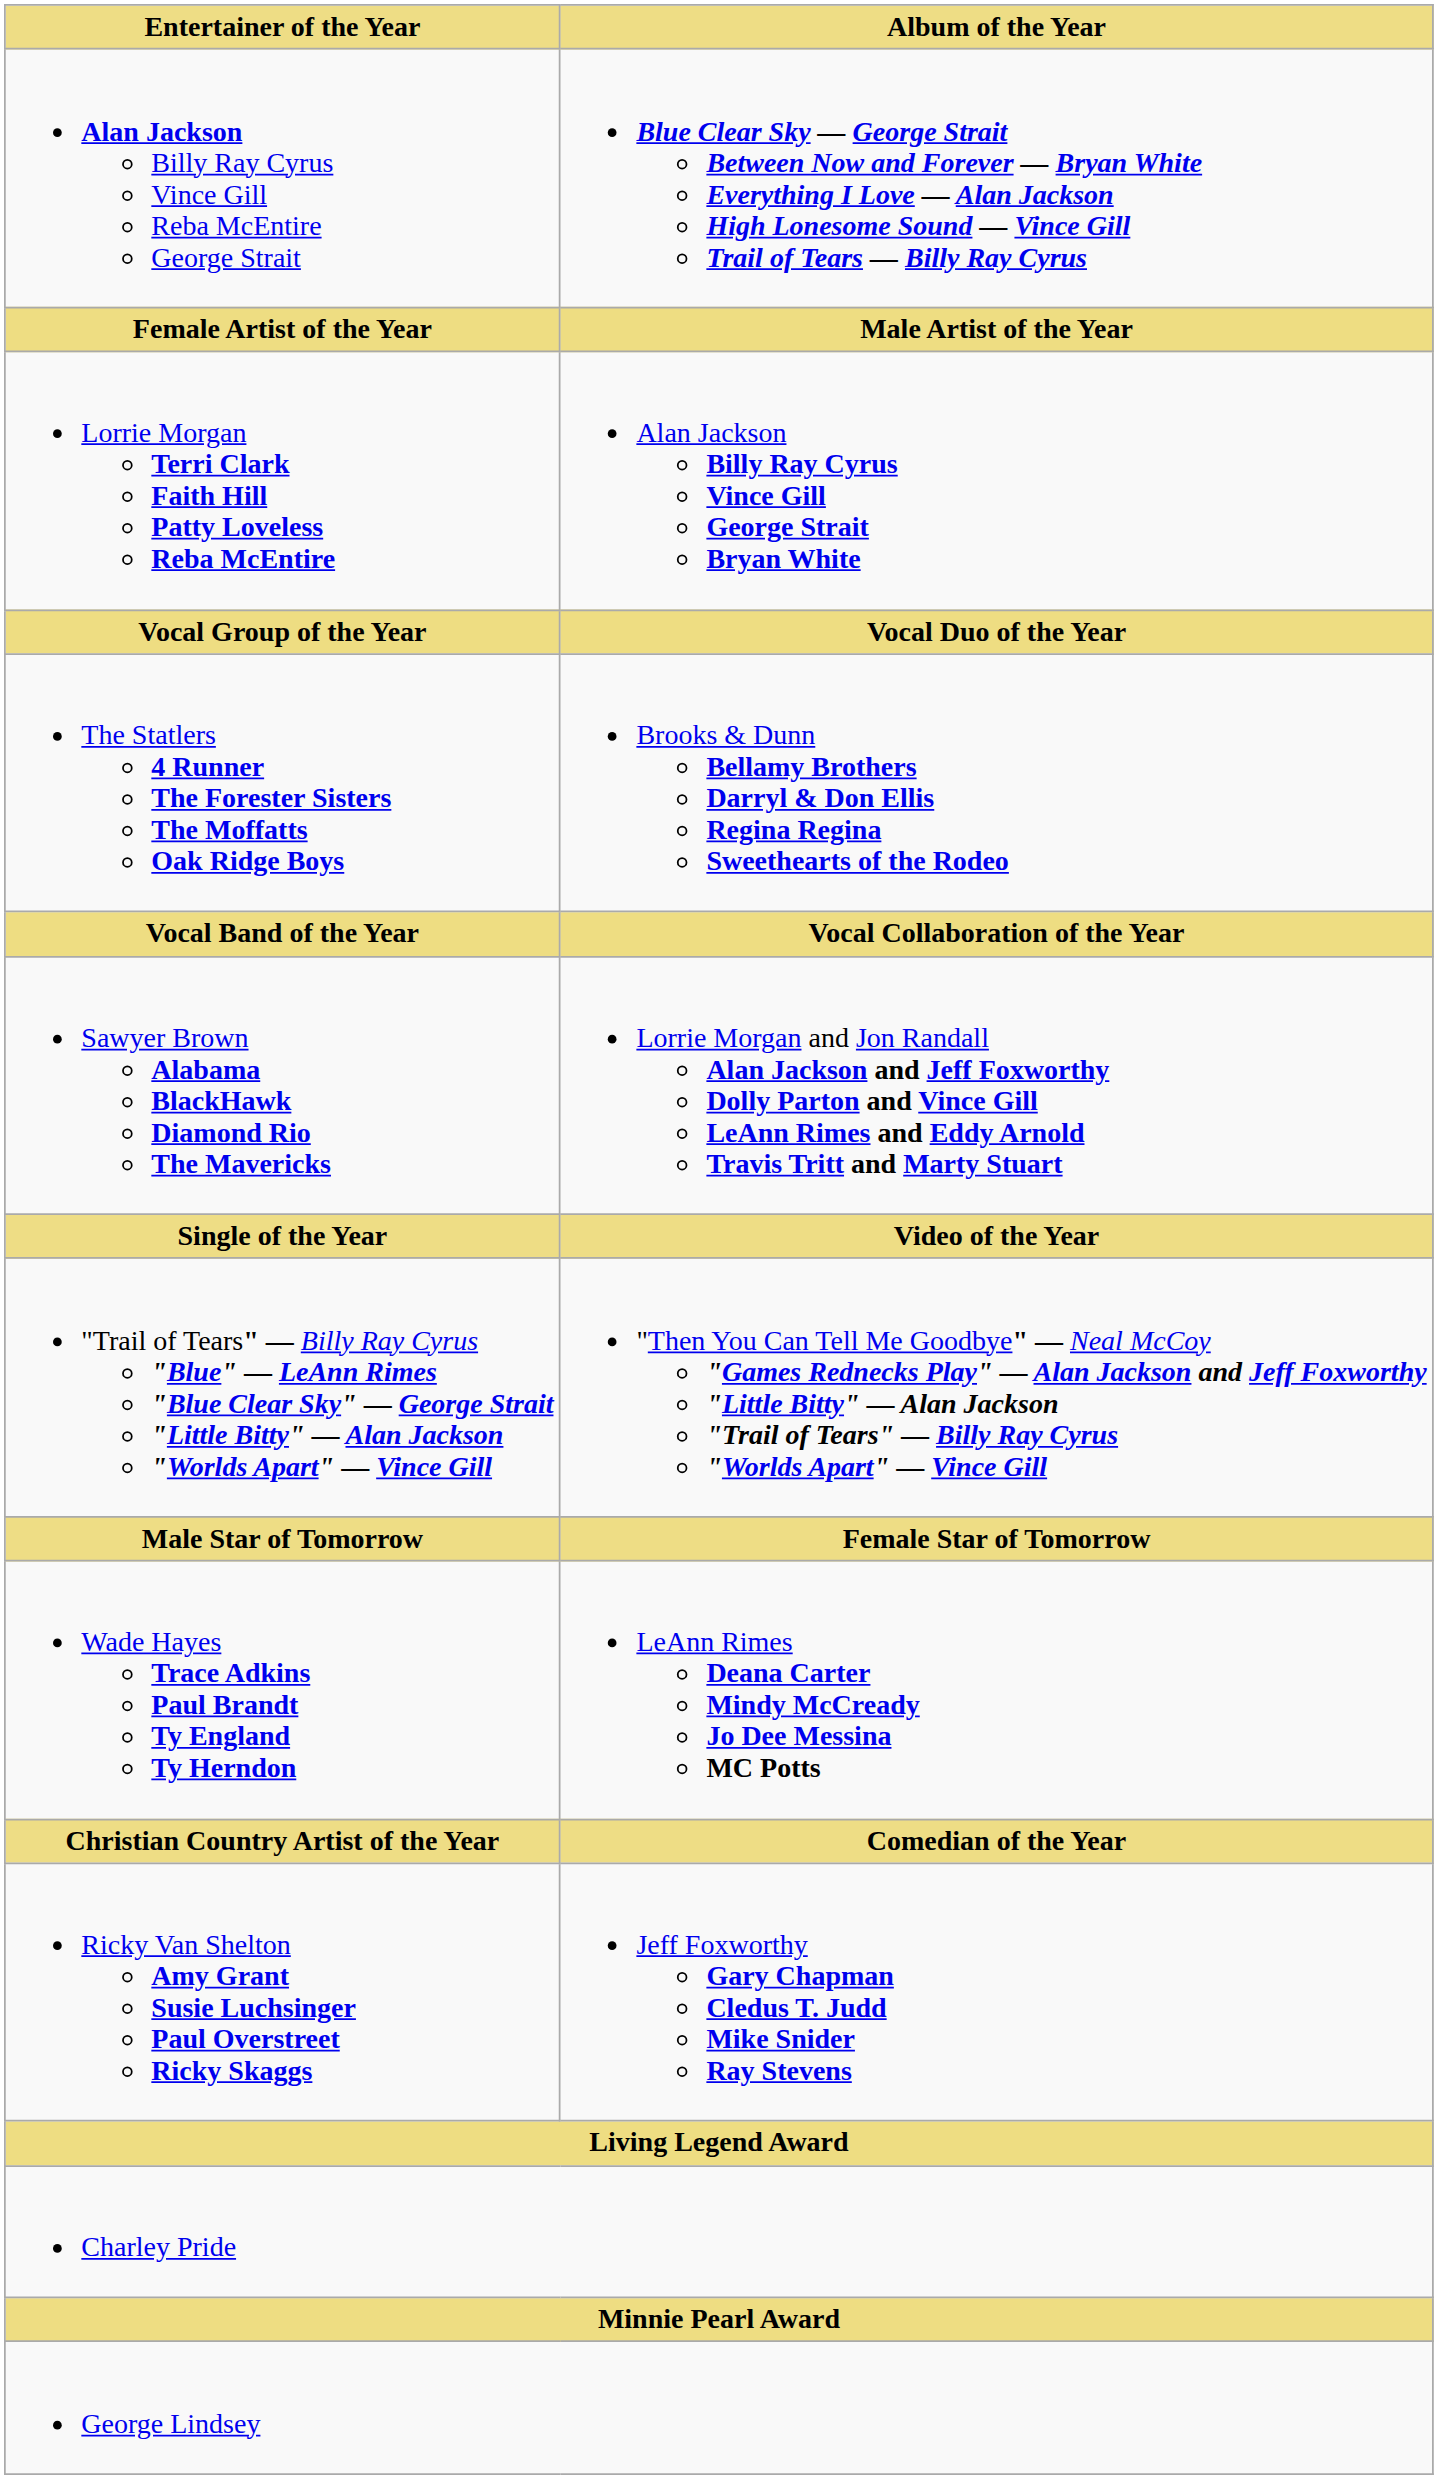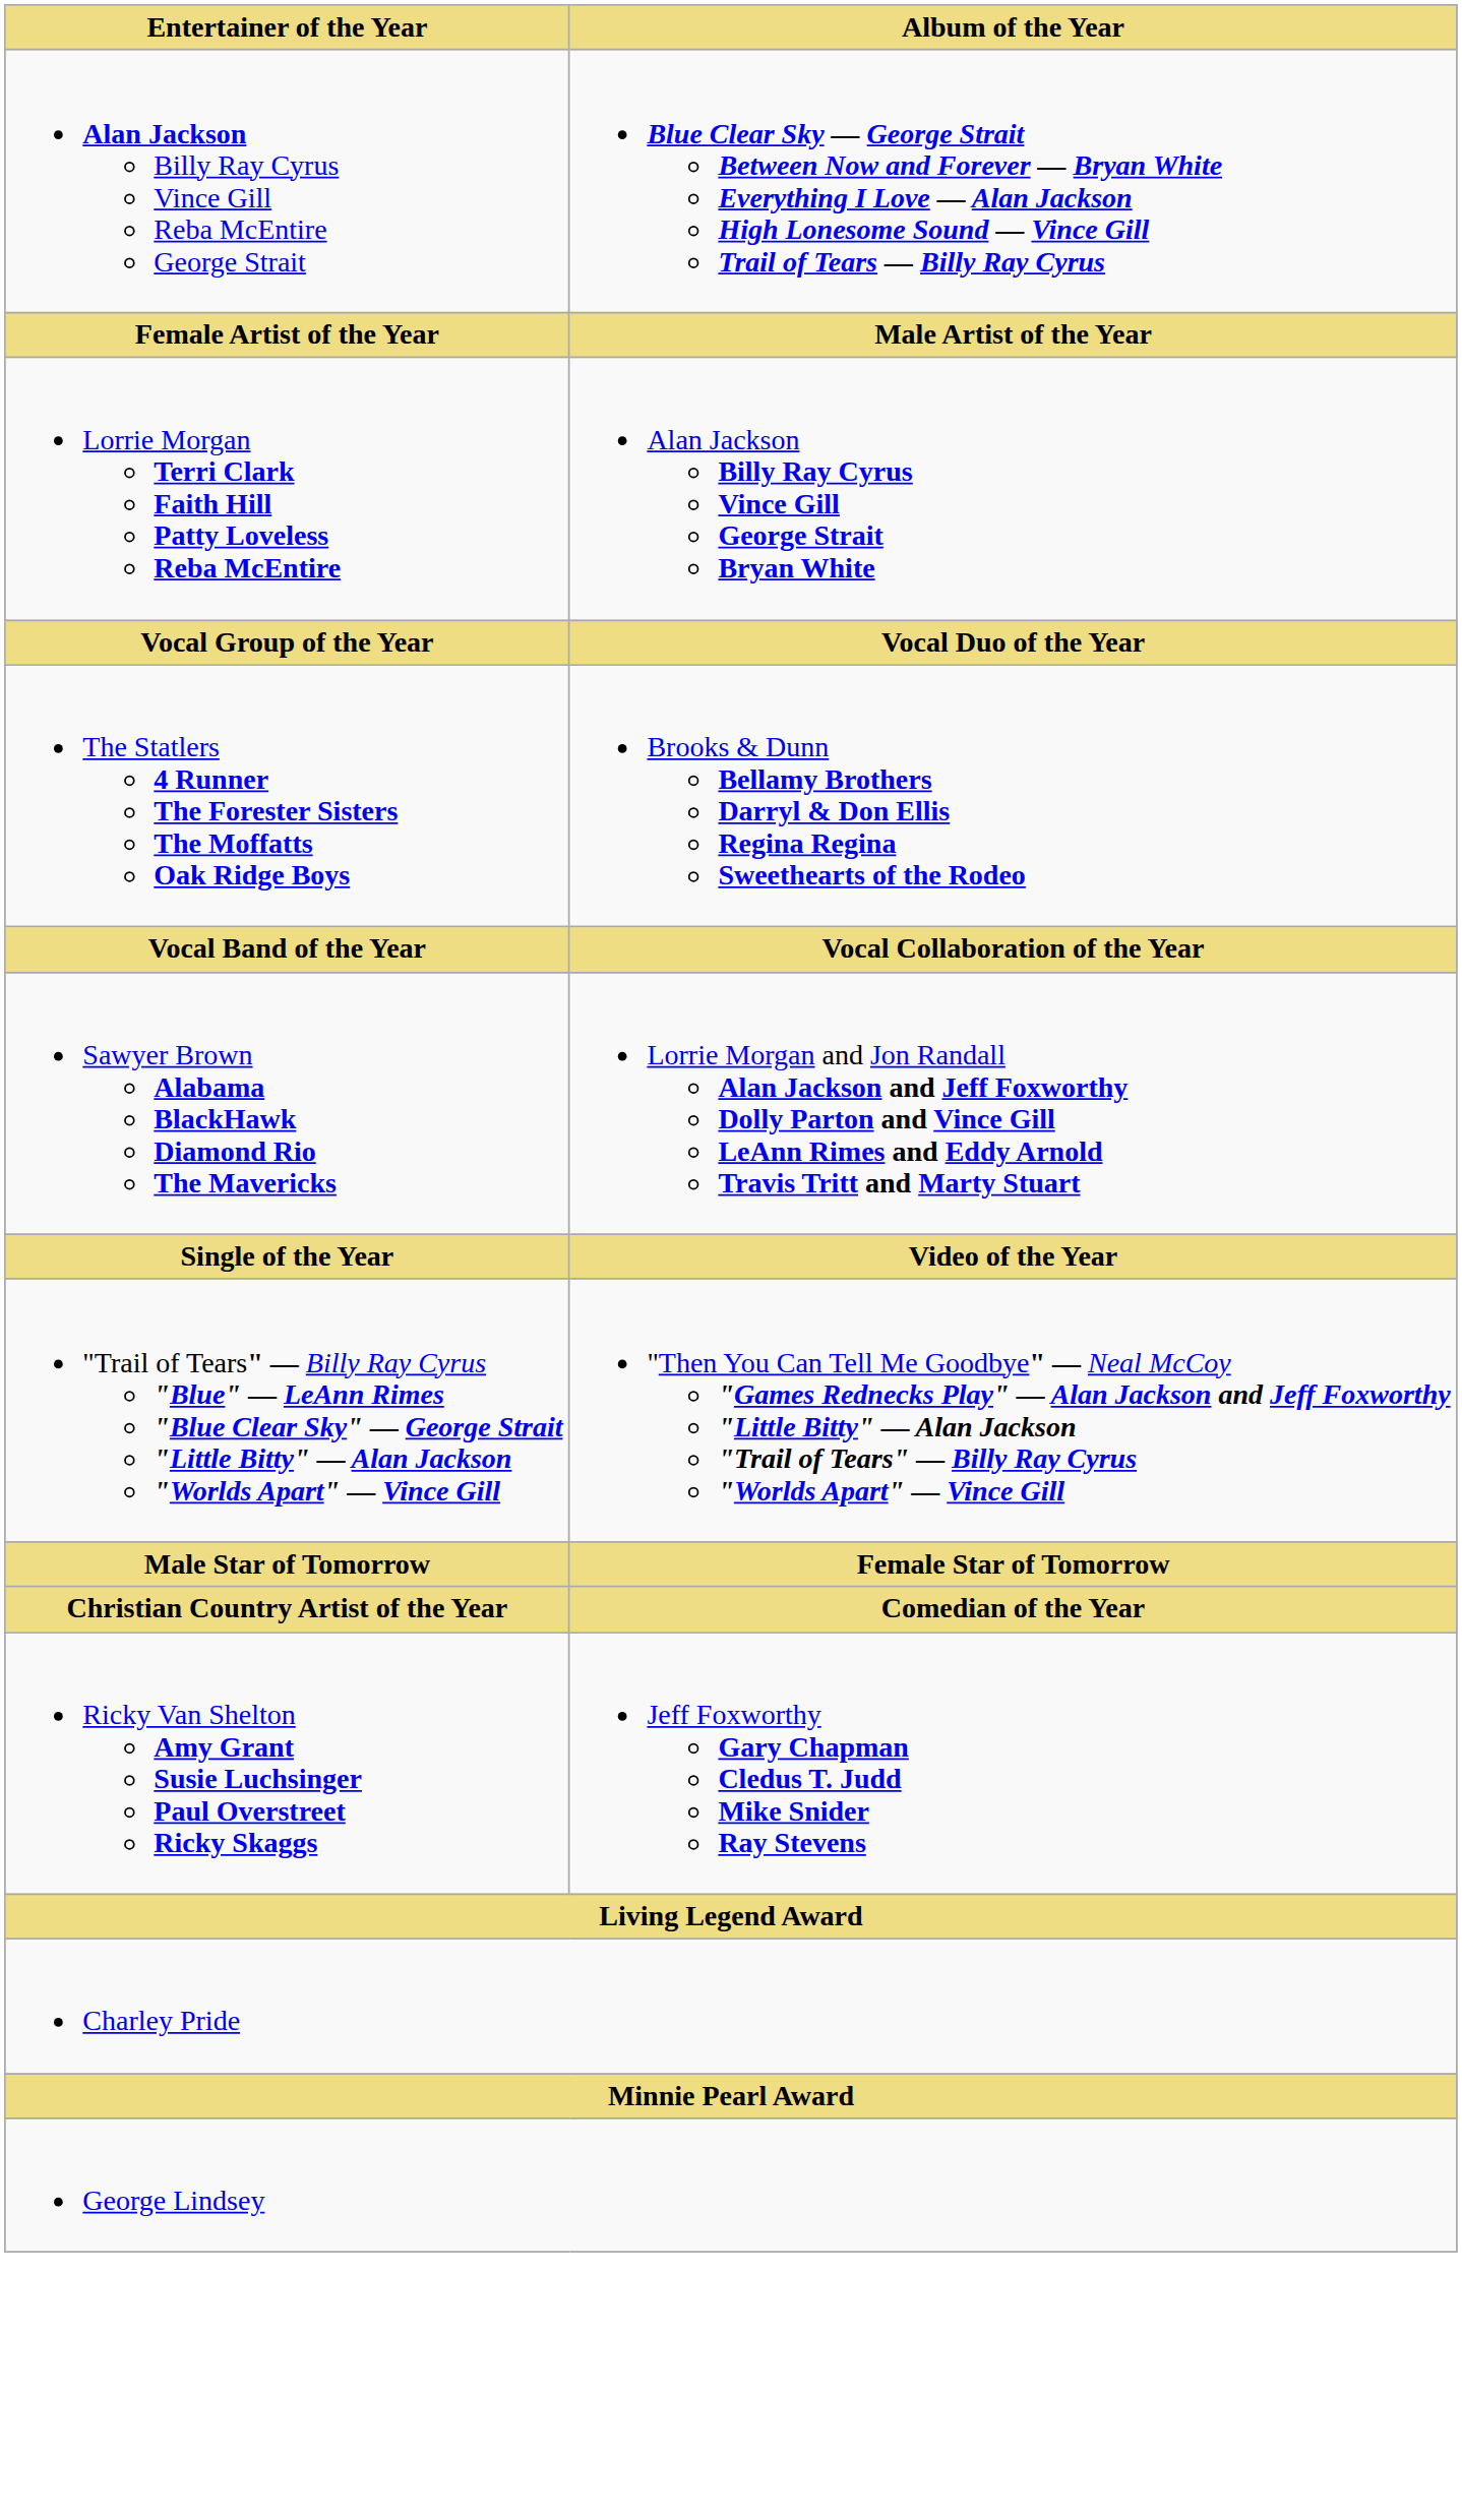- row: Wade Hayes Trace Adkins Paul Brandt Ty England Ty Herndon | LeAnn Rimes Deana Carter Mindy McCready Jo Dee Messina MC Potts
